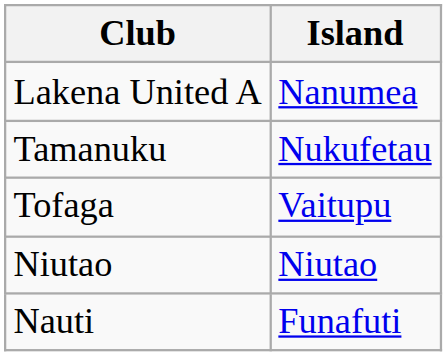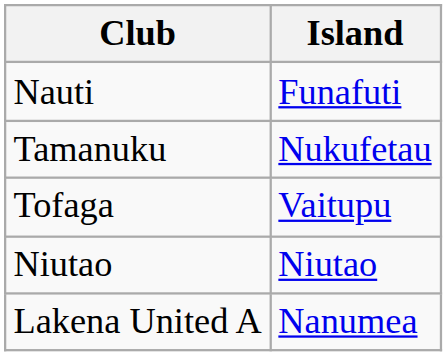rows swapped: Nauti <-> Lakena United A
